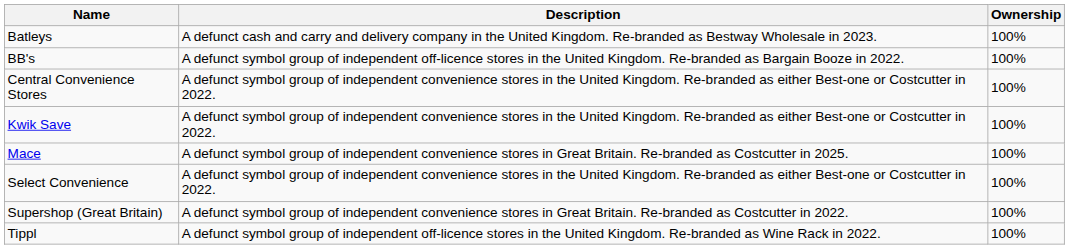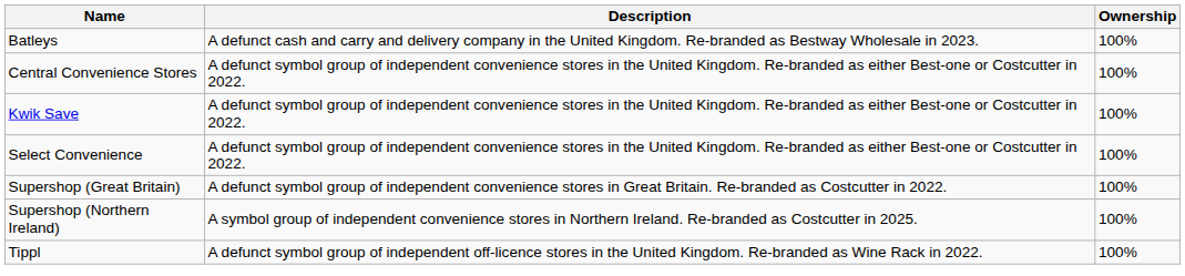- row: BB's | A defunct symbol group of independent off-licence stores in the United Kingdom. Re-branded as Bargain Booze in 2022. | 100%
- row: Mace | A defunct symbol group of independent convenience stores in Great Britain. Re-branded as Costcutter in 2025. | 100%
+ row: Supershop (Northern Ireland) | A symbol group of independent convenience stores in Northern Ireland. Re-branded as Costcutter in 2025. | 100%
